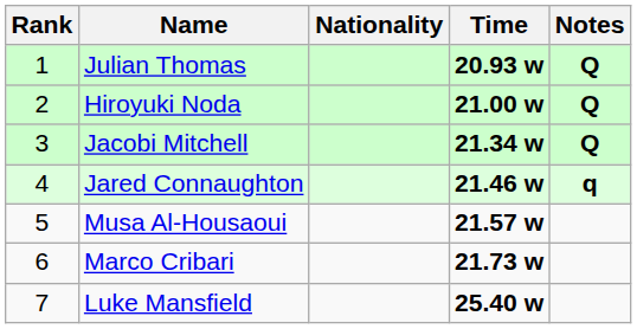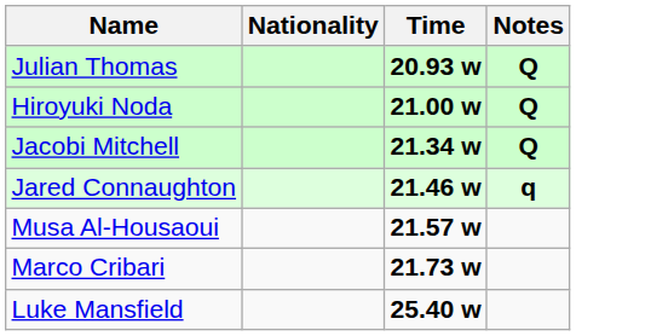- column: Rank | 1 | 2 | 3 | 4 | 5 | 6 | 7
